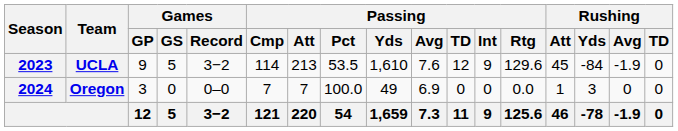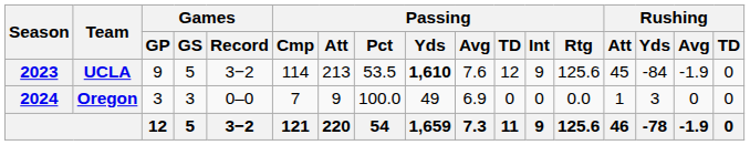UCLA | Passing / Yds: normal -> bold
UCLA | Passing / Rtg: 129.6 -> 125.6
Oregon | Games / GS: 0 -> 3
Oregon | Passing / Att: 7 -> 9
